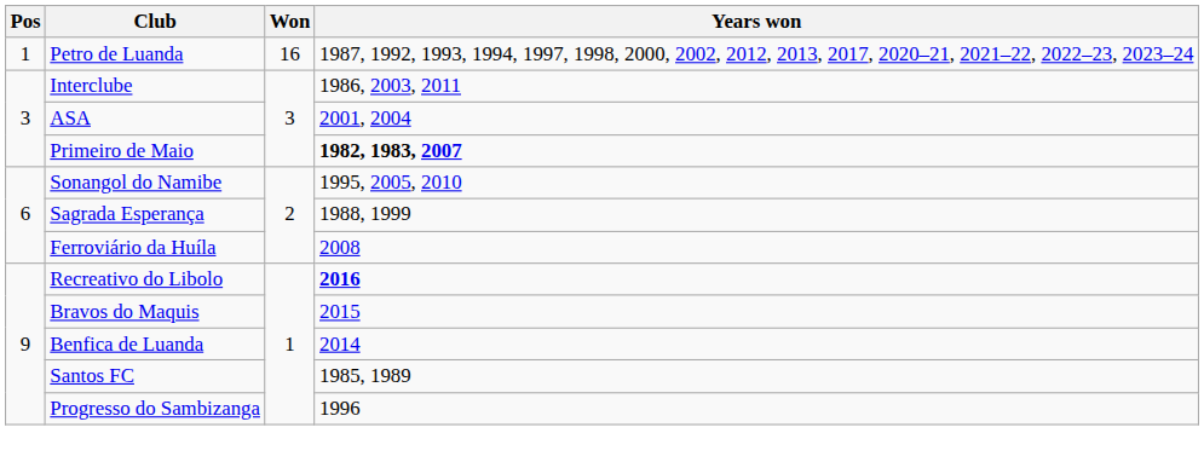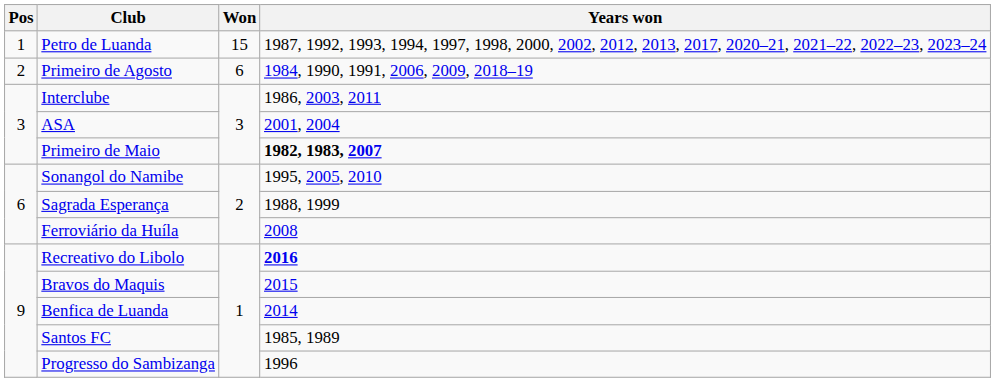Petro de Luanda | Won: 16 -> 15
+ row: 2 | Primeiro de Agosto | 6 | 1984, 1990, 1991, 2006, 2009, 2018–19
